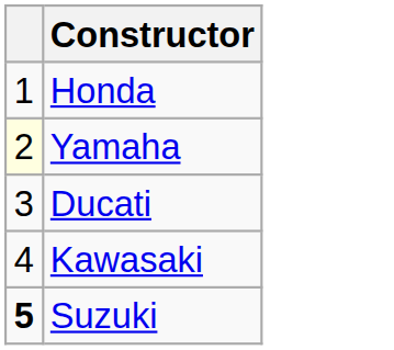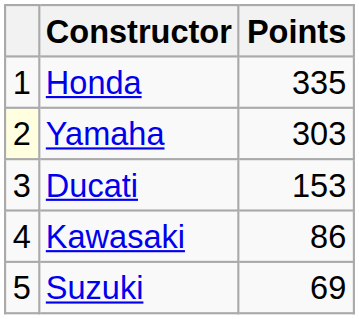+ column: Points | 335 | 303 | 153 | 86 | 69
Suzuki | column 1: bold -> normal
